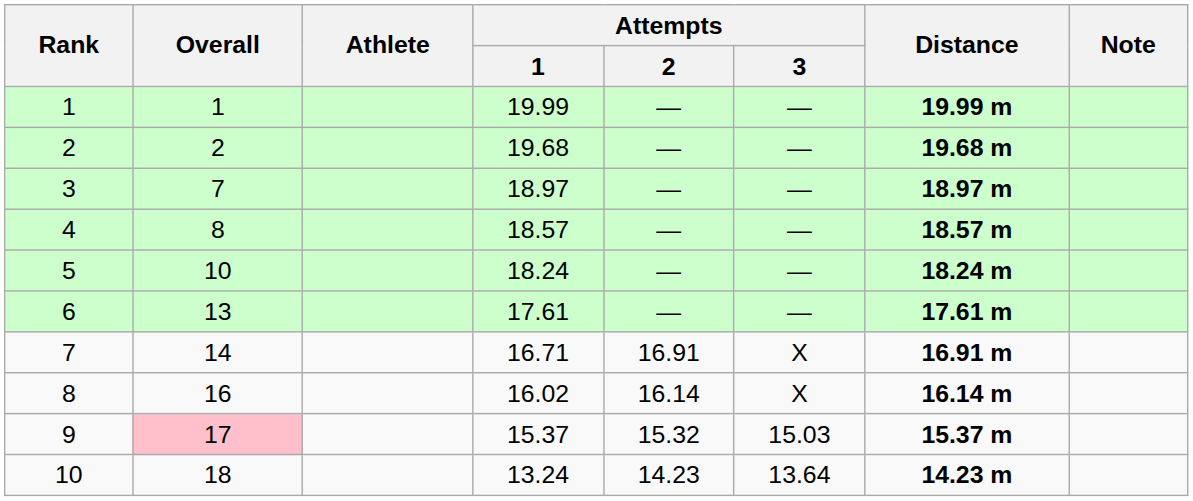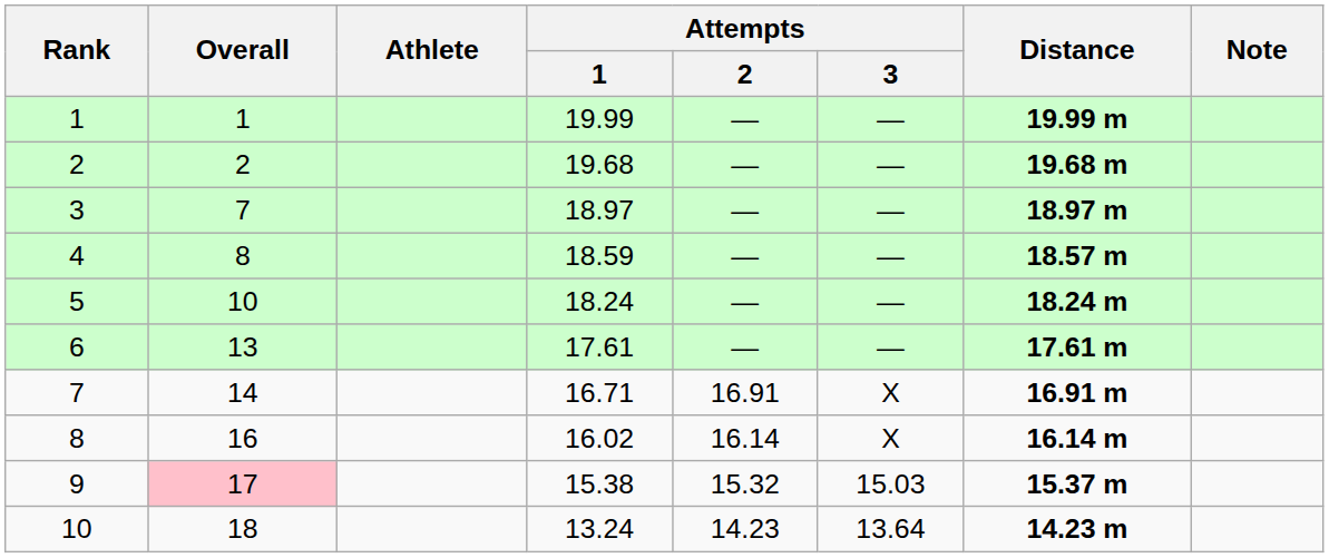4 | Attempts / 1: 18.57 -> 18.59
9 | Attempts / 1: 15.37 -> 15.38
